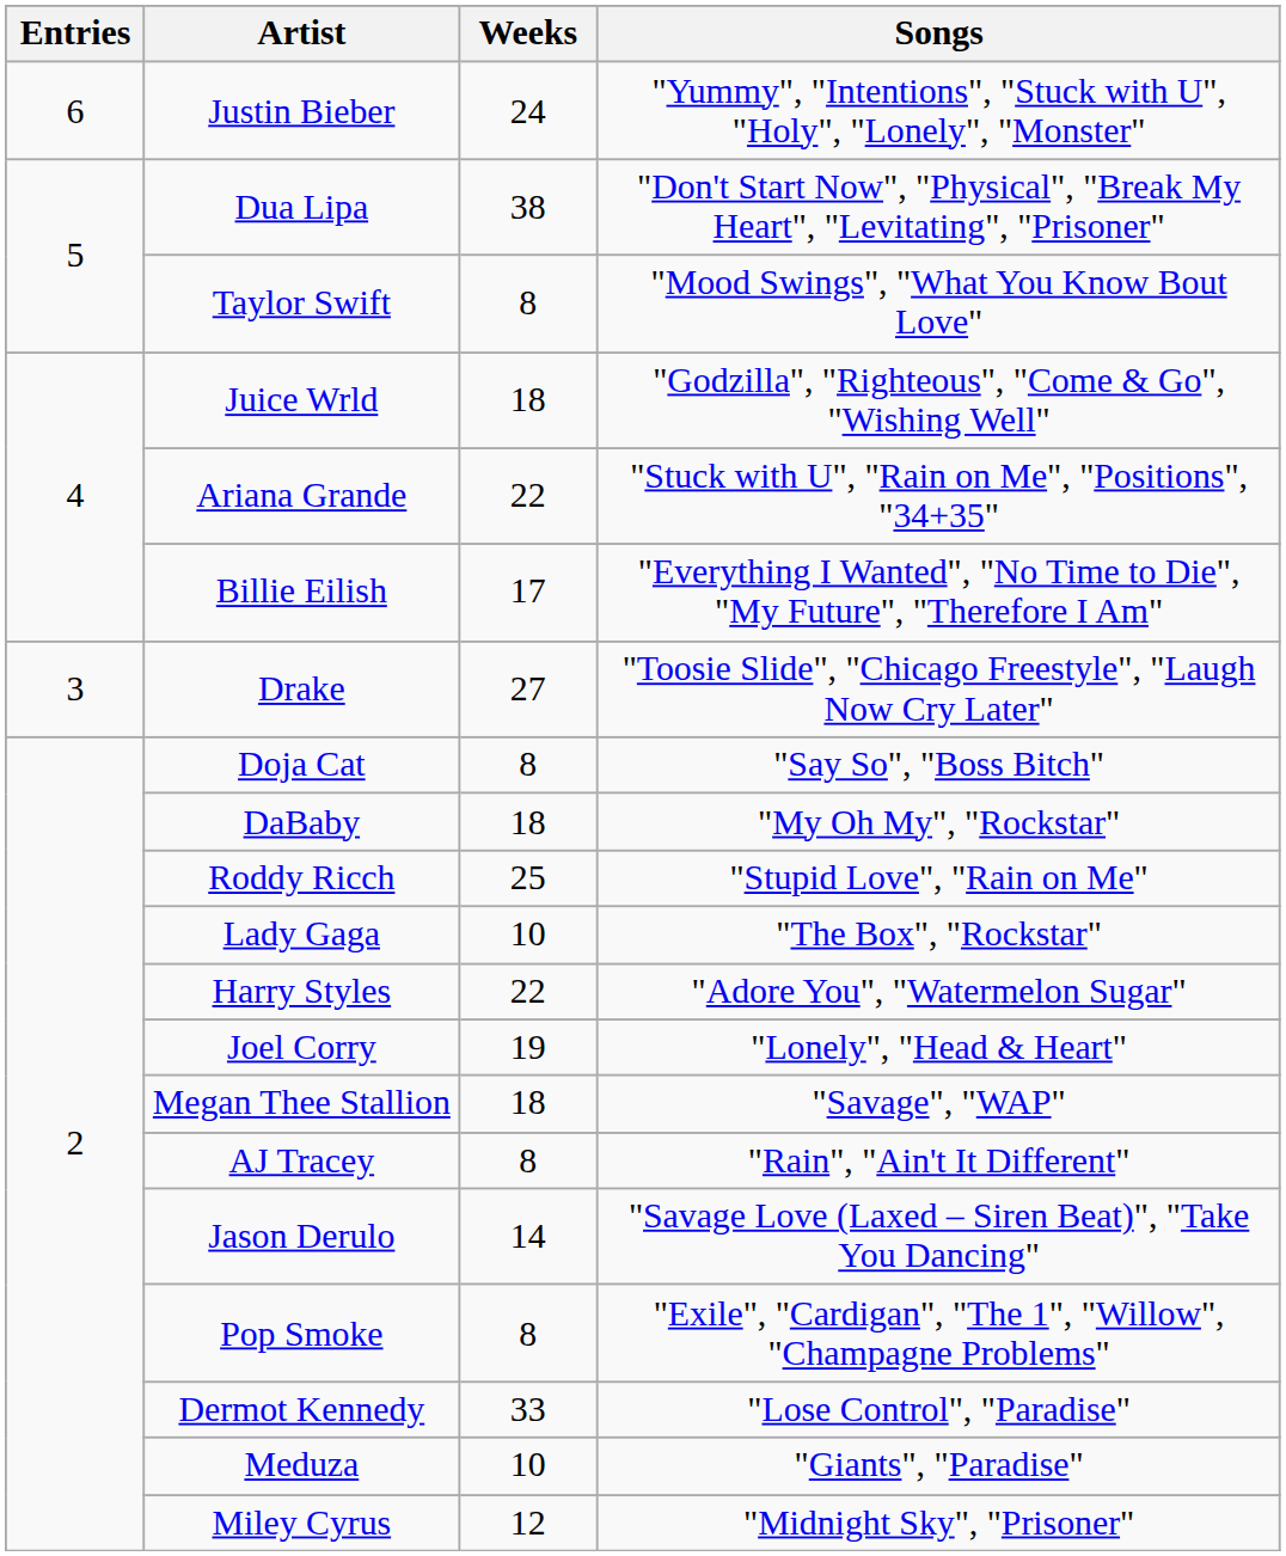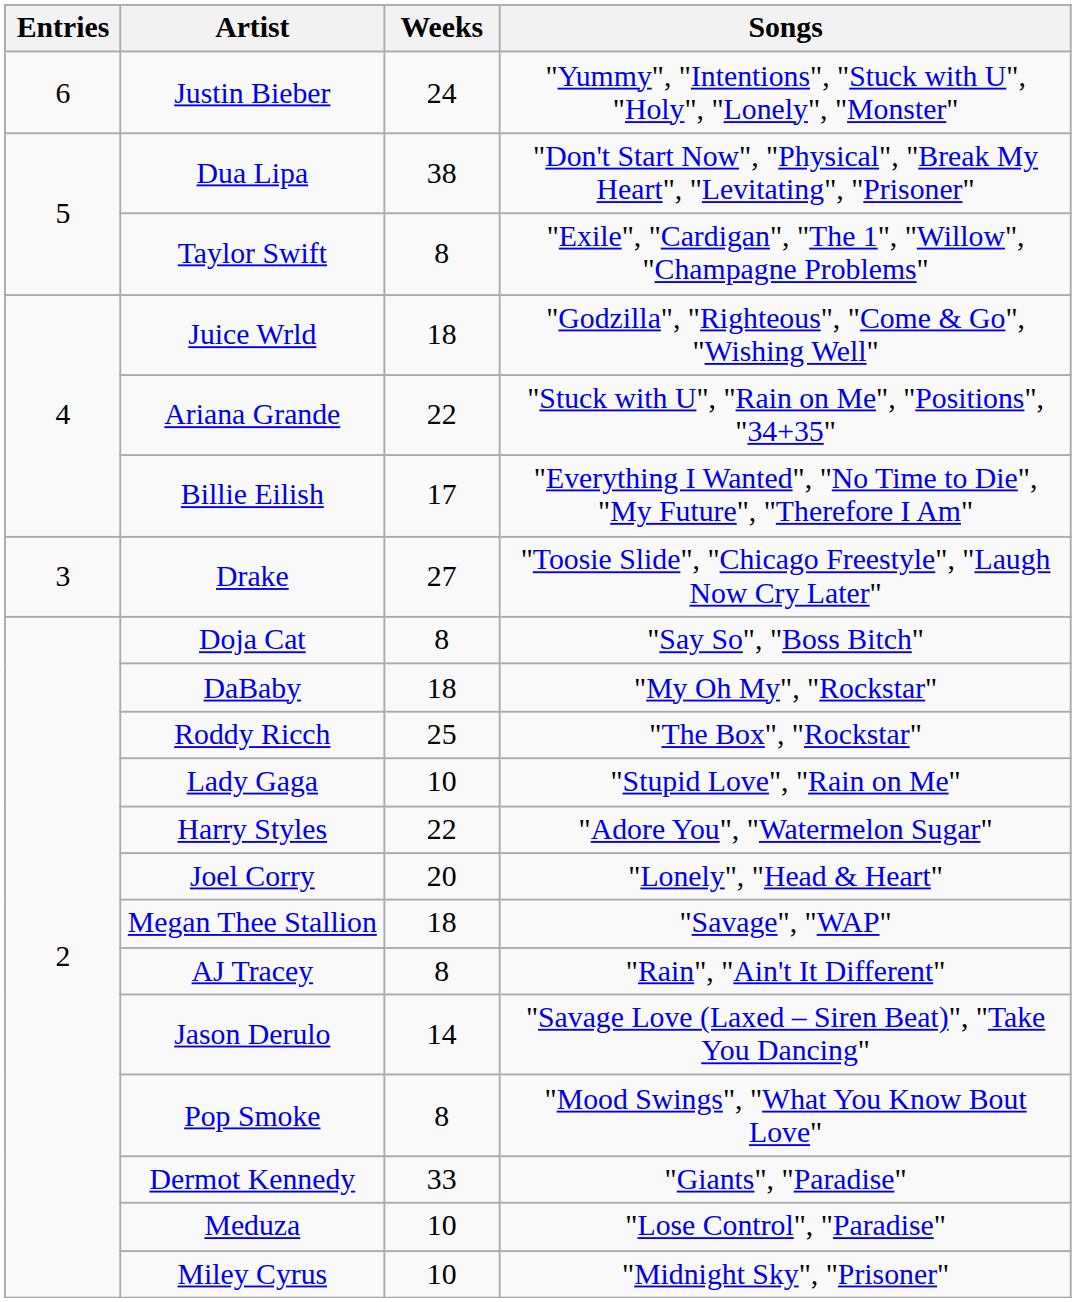Taylor Swift | Songs: "Mood Swings", "What You Know Bout Love" -> "Exile", "Cardigan", "The 1", "Willow", "Champagne Problems"
Roddy Ricch | Songs: "Stupid Love", "Rain on Me" -> "The Box", "Rockstar"
Lady Gaga | Songs: "The Box", "Rockstar" -> "Stupid Love", "Rain on Me"
Joel Corry | Weeks: 19 -> 20
Pop Smoke | Songs: "Exile", "Cardigan", "The 1", "Willow", "Champagne Problems" -> "Mood Swings", "What You Know Bout Love"
Dermot Kennedy | Songs: "Lose Control", "Paradise" -> "Giants", "Paradise"
Meduza | Songs: "Giants", "Paradise" -> "Lose Control", "Paradise"
Miley Cyrus | Weeks: 12 -> 10
